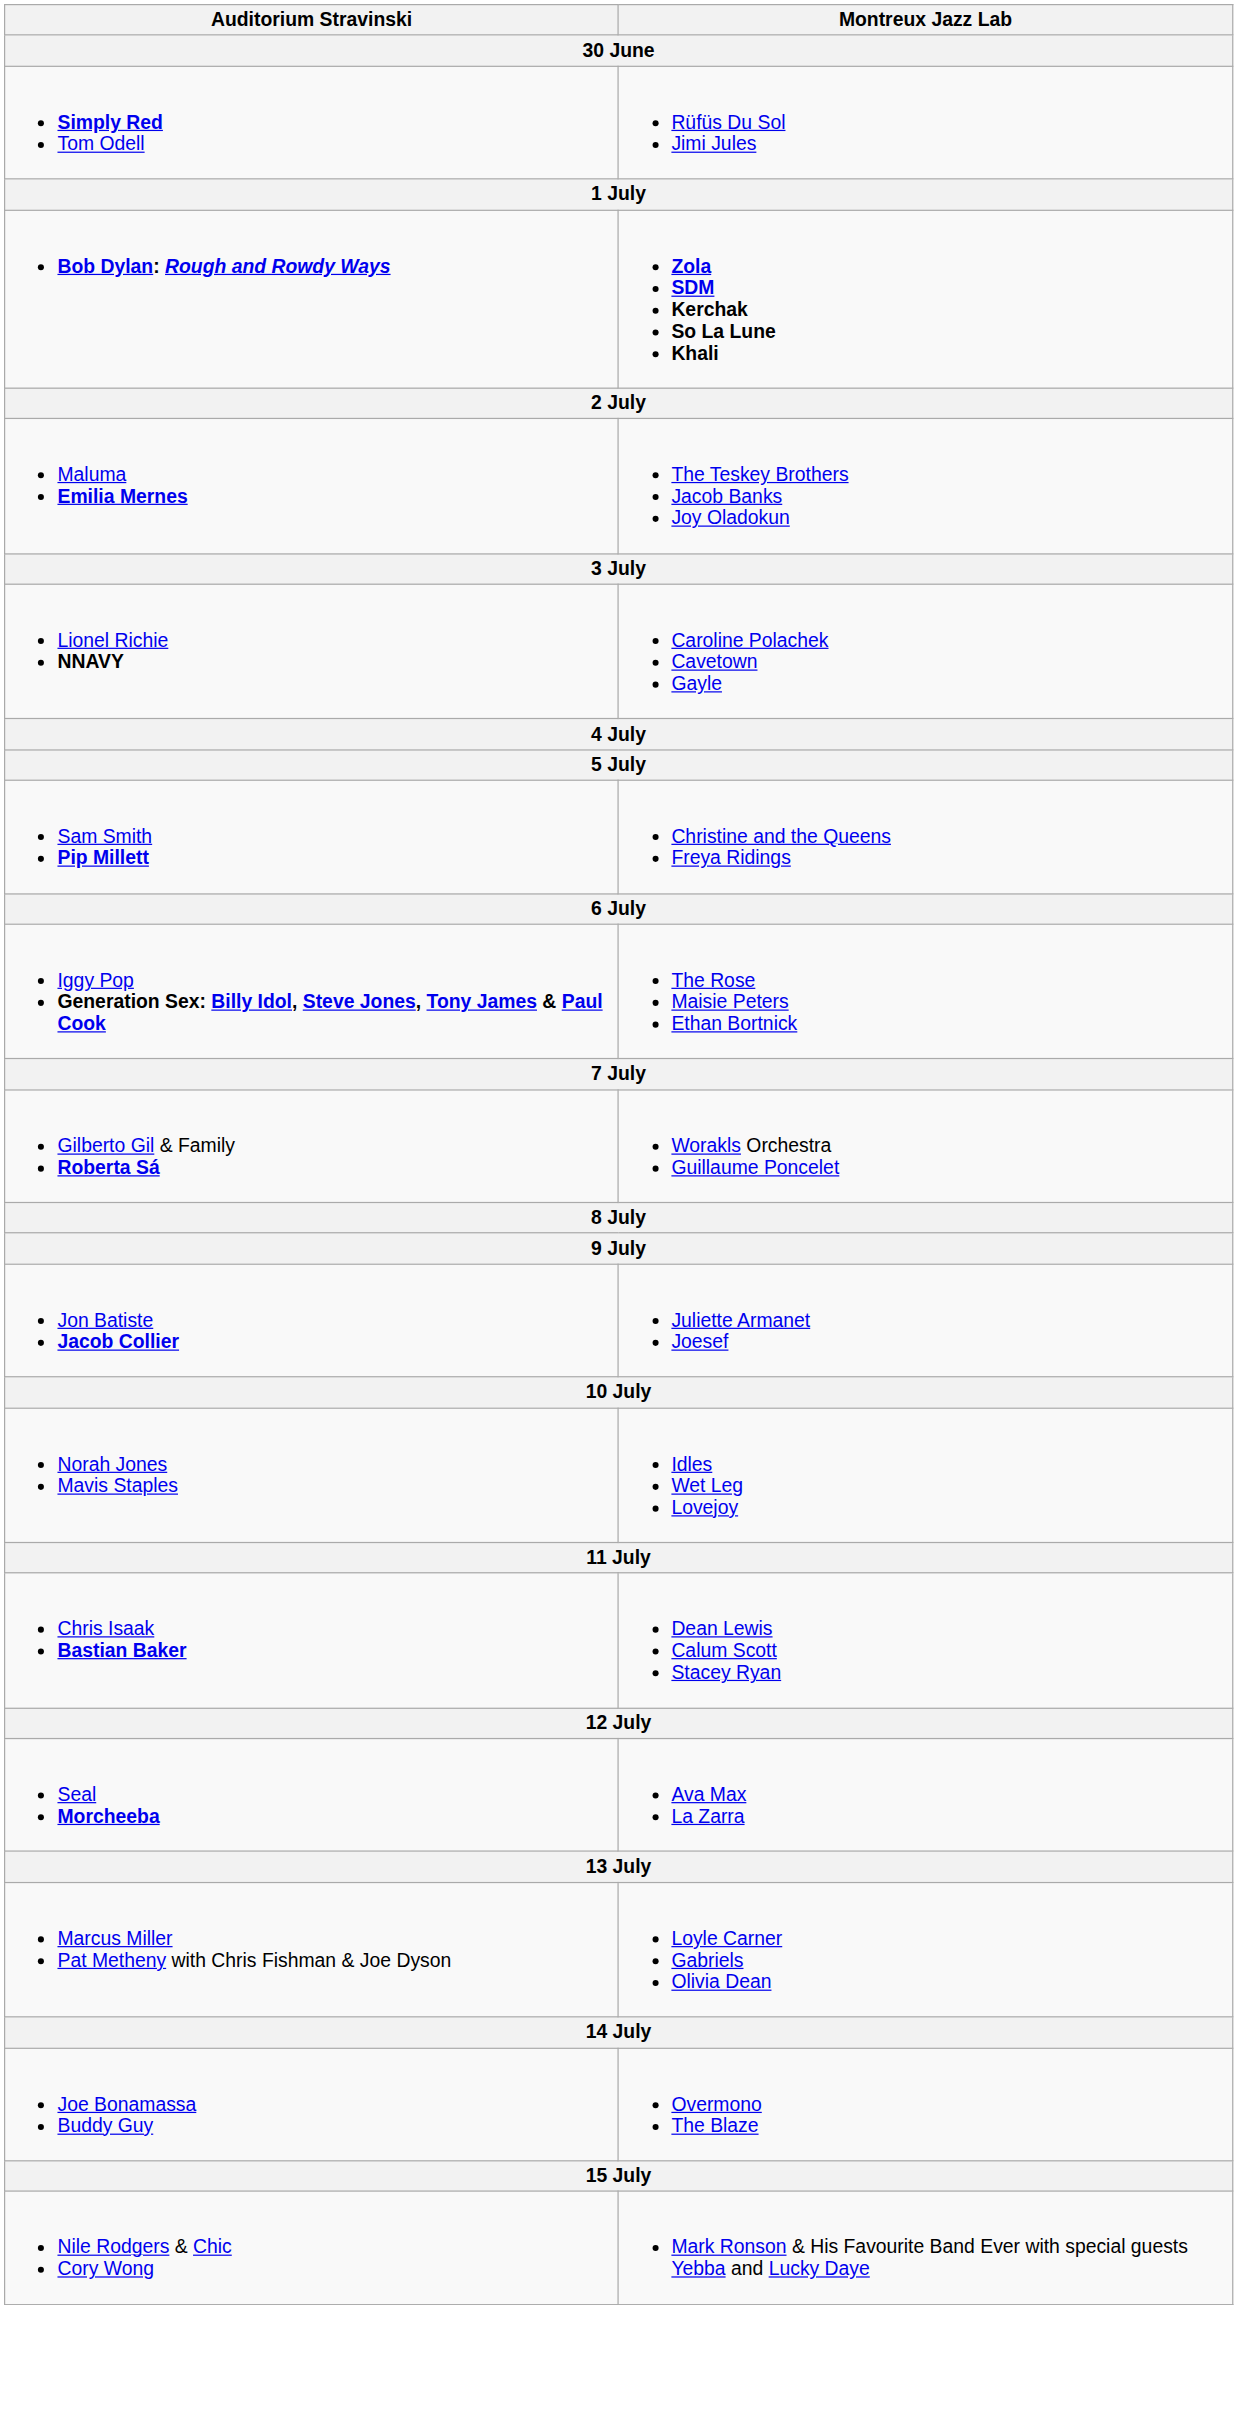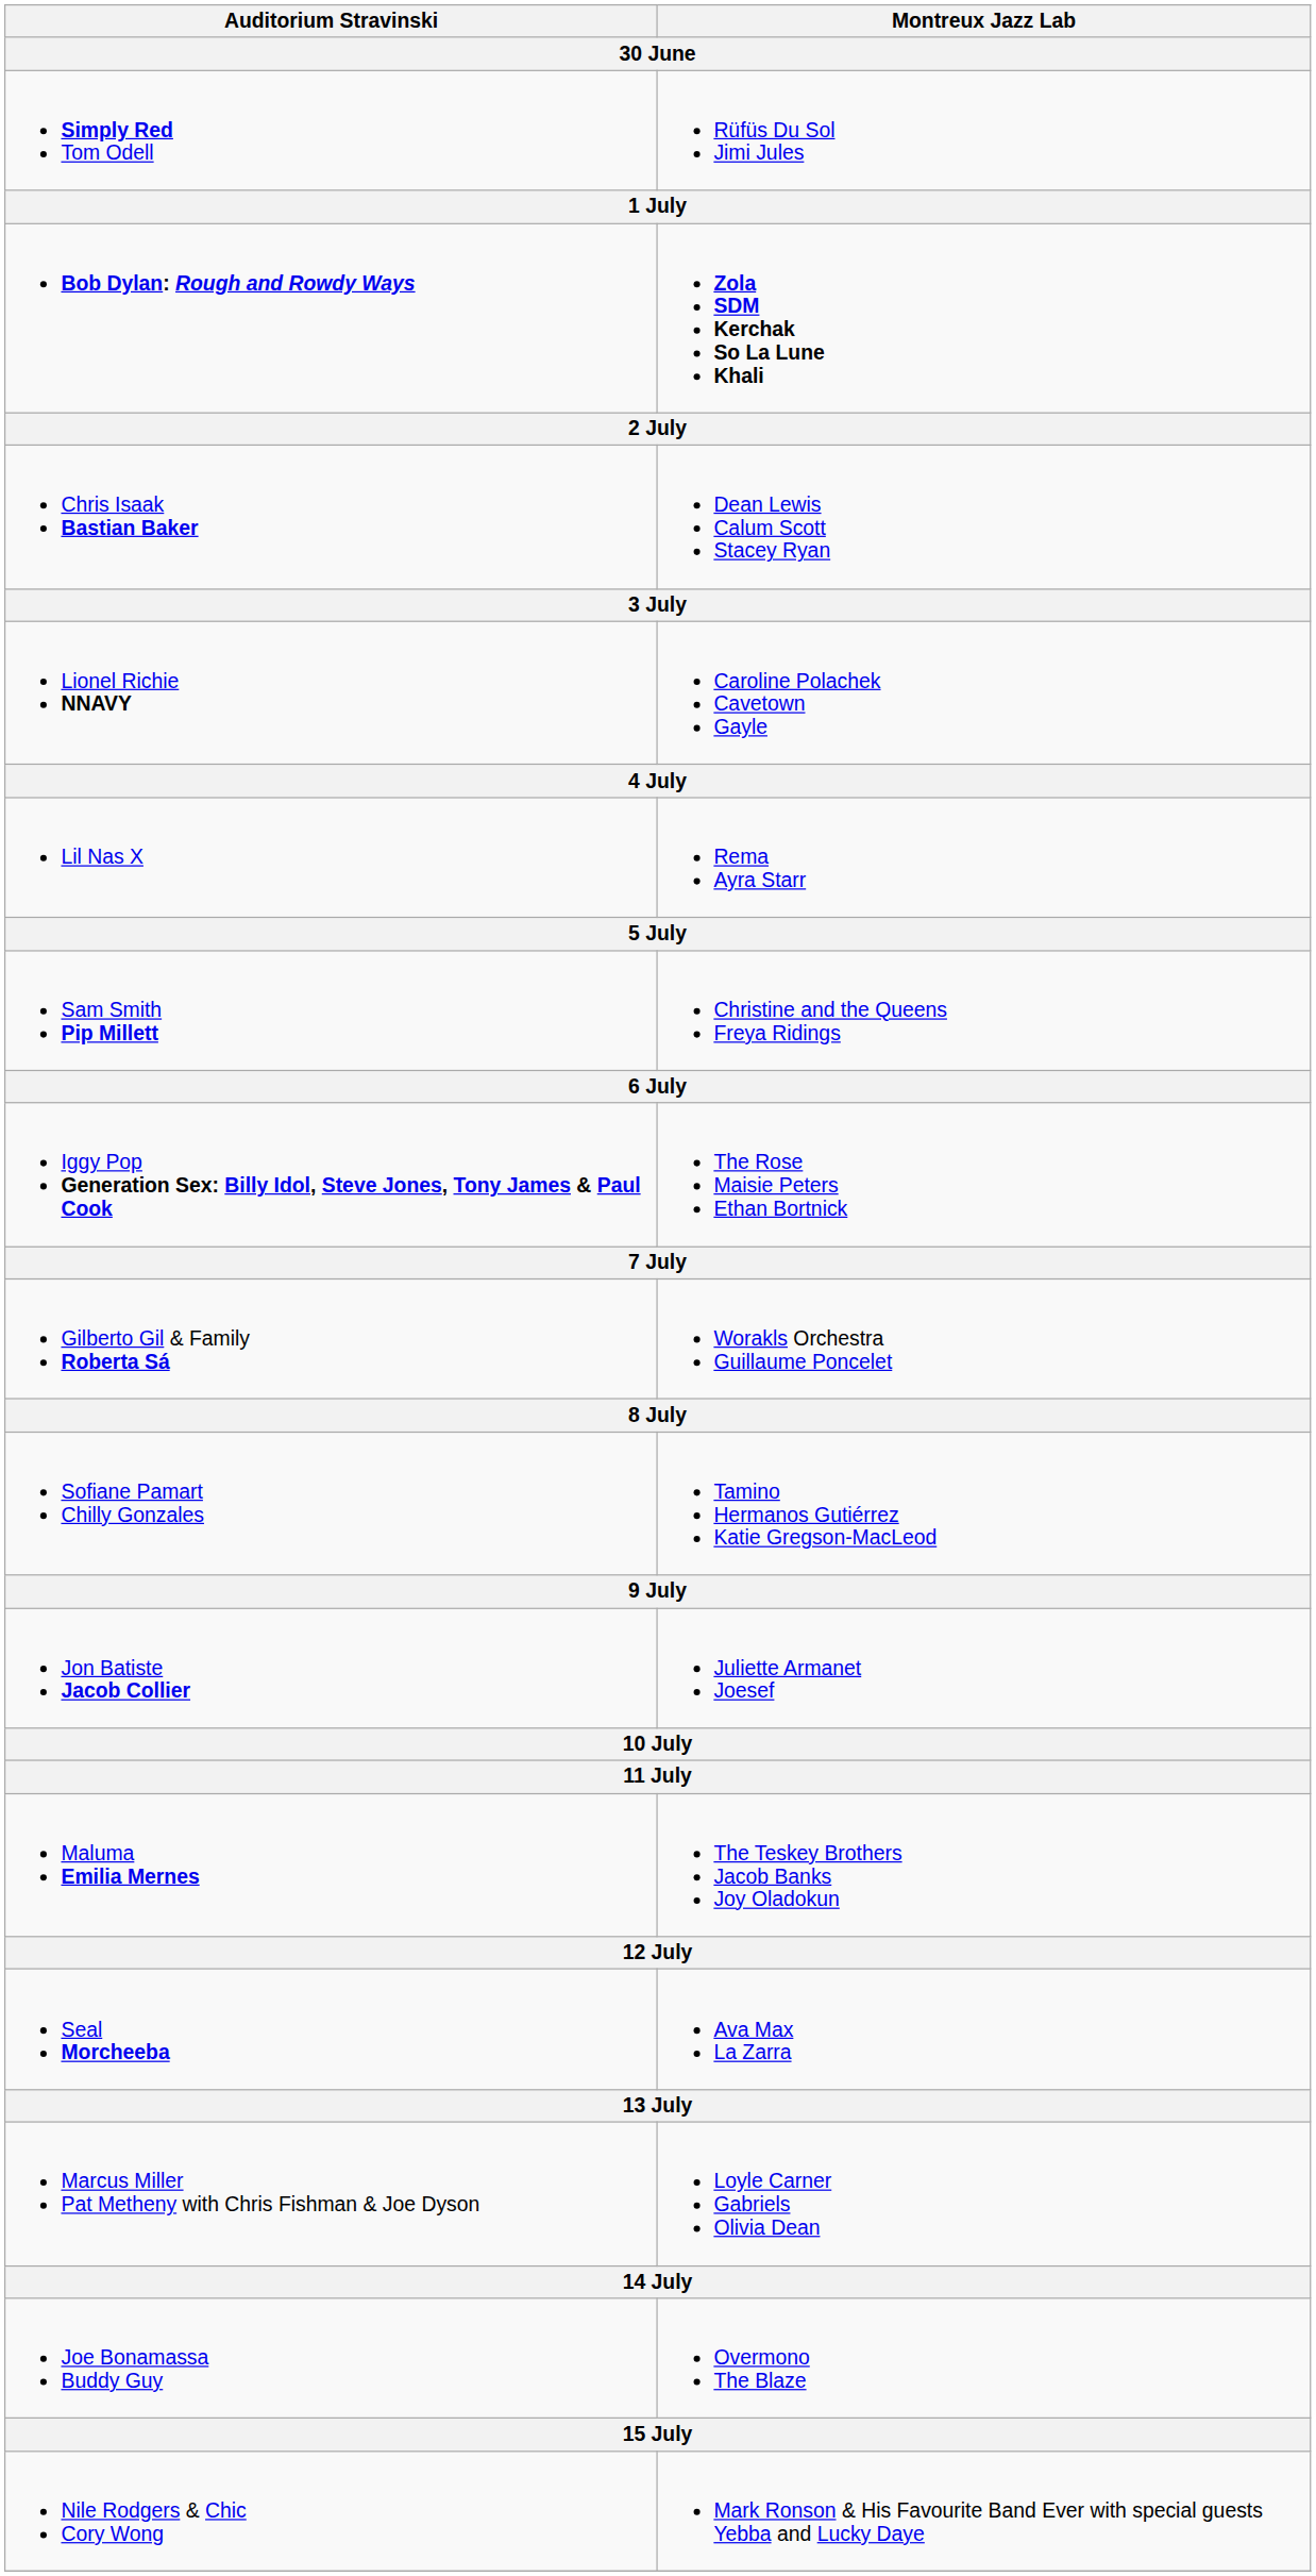rows swapped: Chris Isaak Bastian Baker <-> Maluma Emilia Mernes
+ row: Lil Nas X | Rema Ayra Starr
+ row: Sofiane Pamart Chilly Gonzales | Tamino Hermanos Gutiérrez Katie Gregson-MacLeod
- row: Norah Jones Mavis Staples | Idles Wet Leg Lovejoy
